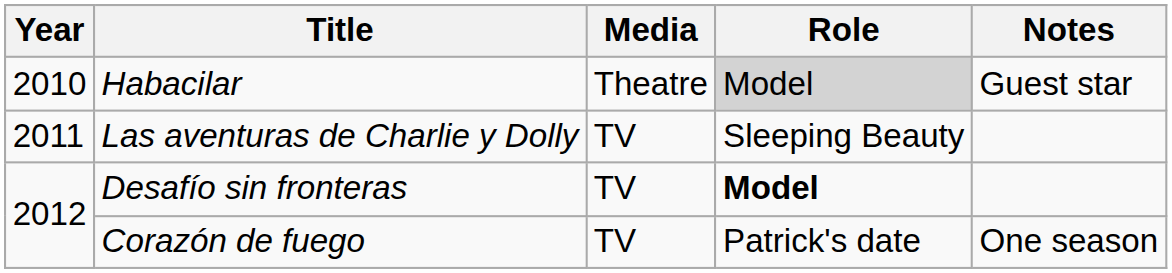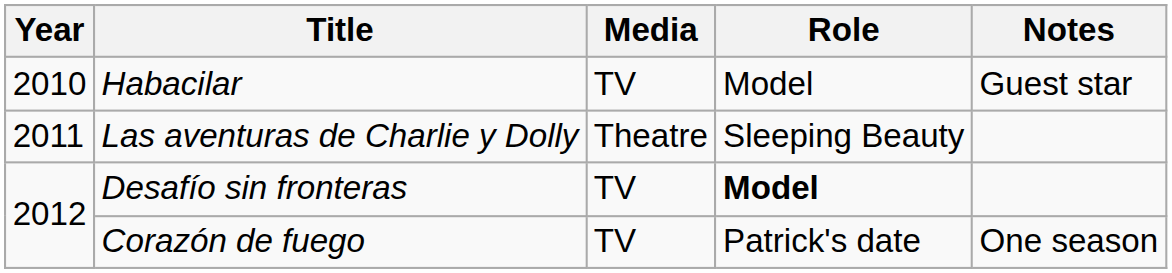Habacilar | Media: Theatre -> TV
Habacilar | Role: lightgrey background -> no background
Las aventuras de Charlie y Dolly | Media: TV -> Theatre
